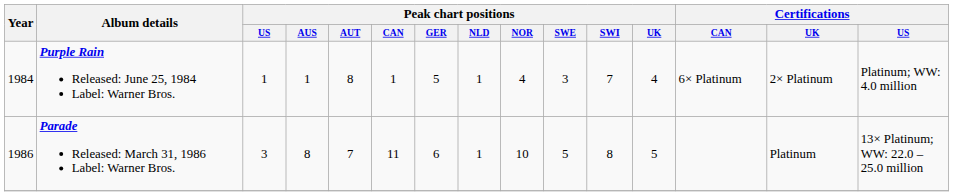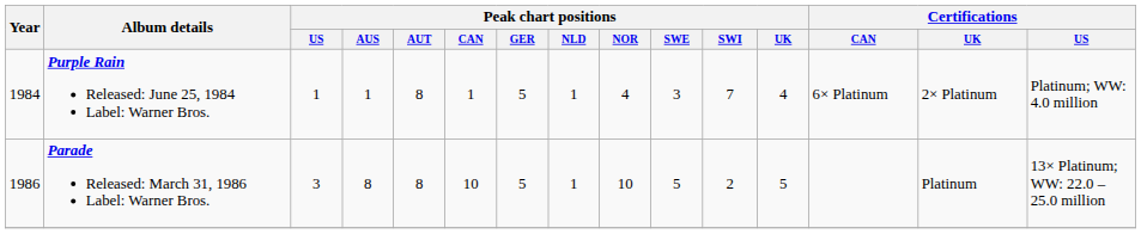Parade Released: March 31, 1986 Label: Warner Bros. | Peak chart positions / AUT: 7 -> 8
Parade Released: March 31, 1986 Label: Warner Bros. | Peak chart positions / CAN: 11 -> 10
Parade Released: March 31, 1986 Label: Warner Bros. | Peak chart positions / GER: 6 -> 5
Parade Released: March 31, 1986 Label: Warner Bros. | Peak chart positions / SWI: 8 -> 2
